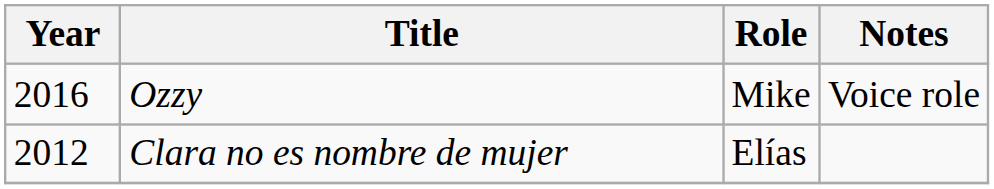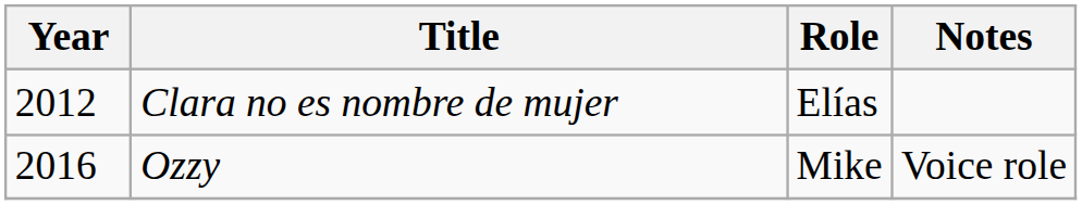rows swapped: Clara no es nombre de mujer <-> Ozzy
